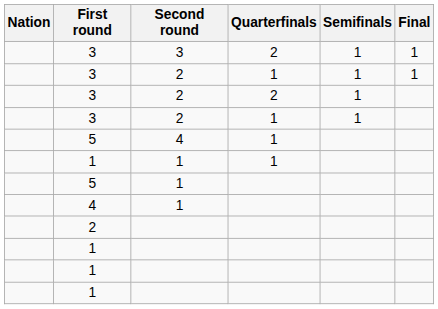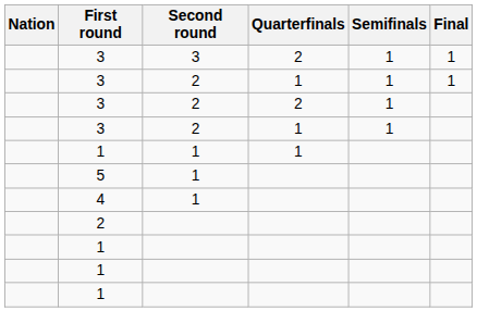- row: 5 | 4 | 1
